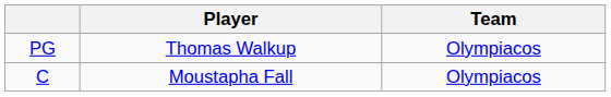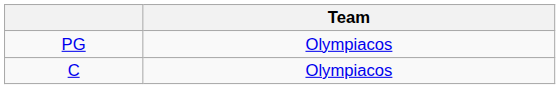- column: Player | Thomas Walkup | Moustapha Fall
